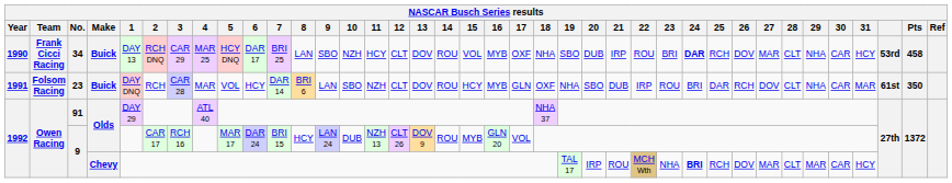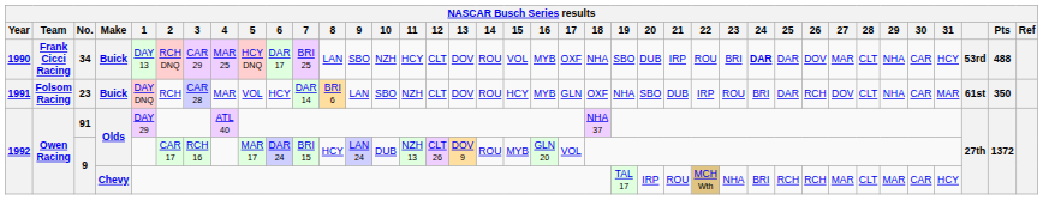34 | 25: RCH -> DAR
34 | Pts: 458 -> 488
9 / Chevy | 24: bold -> normal
9 / Chevy | 26: DOV -> RCH
